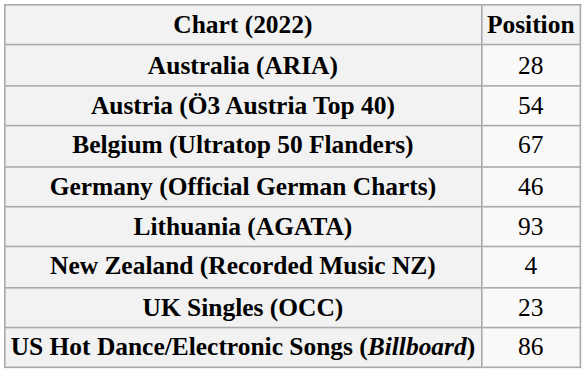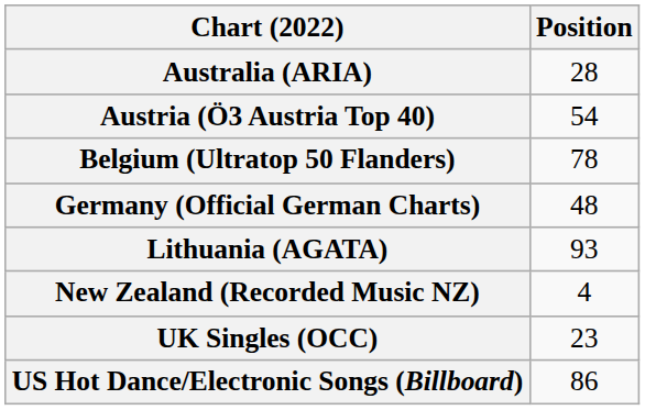Belgium (Ultratop 50 Flanders) | Position: 67 -> 78
Germany (Official German Charts) | Position: 46 -> 48
